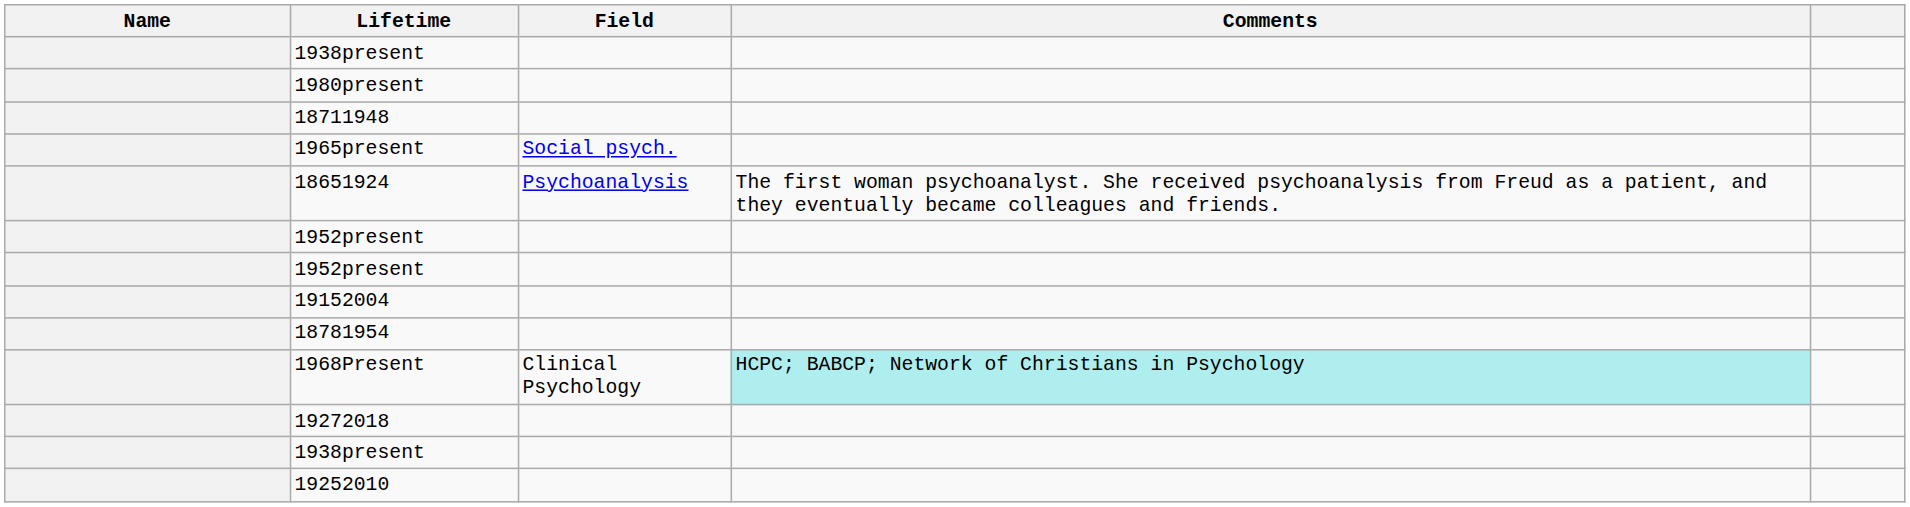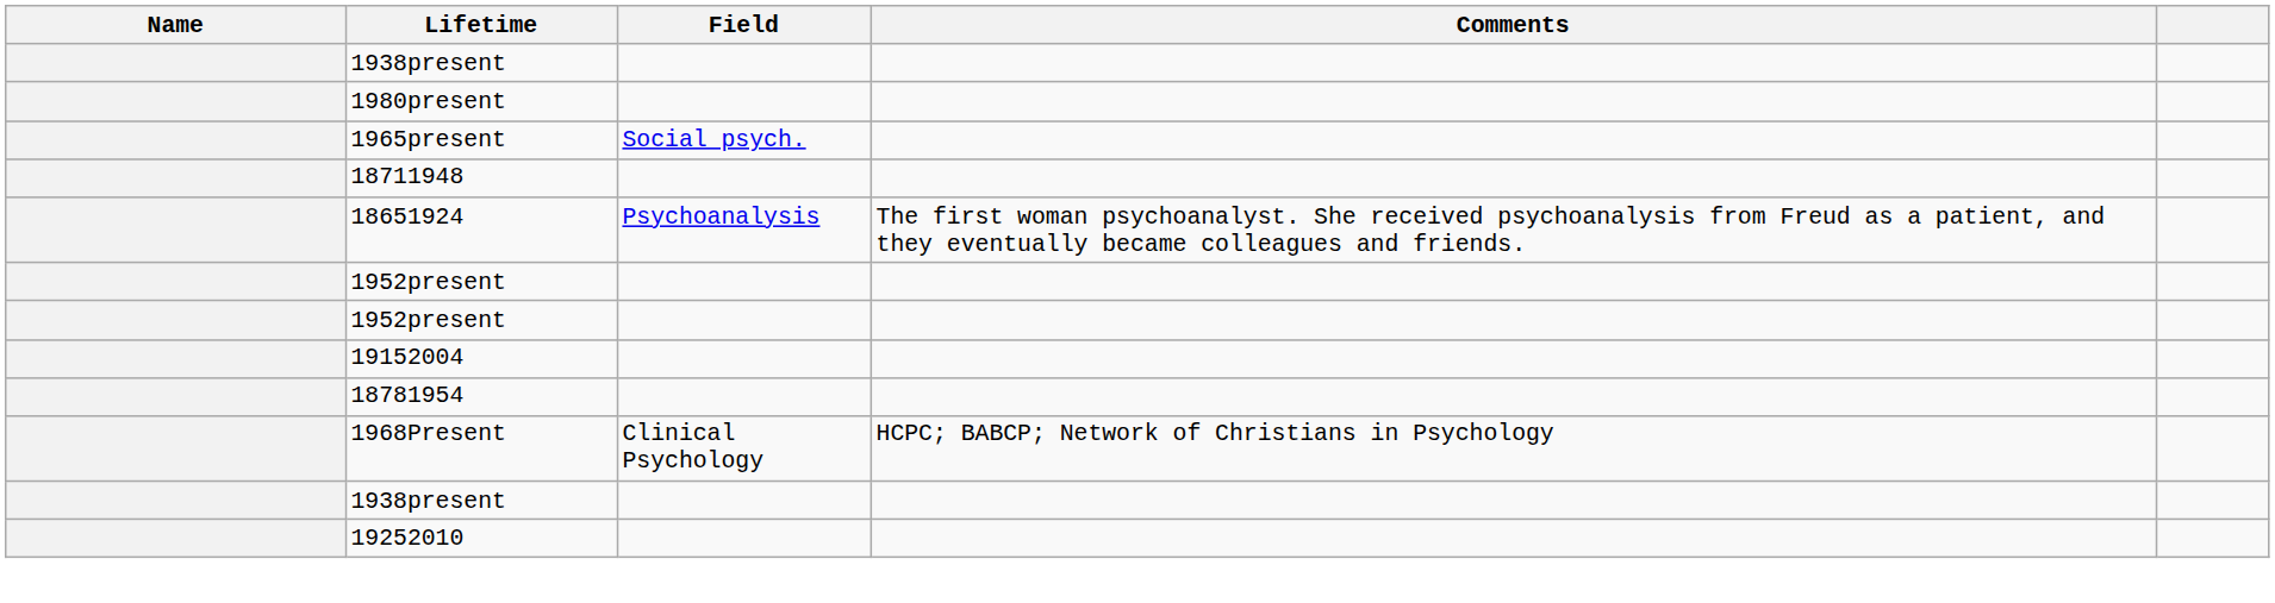rows swapped: 1965present <-> 18711948
1968Present | Comments: paleturquoise background -> no background
- row: 19272018
